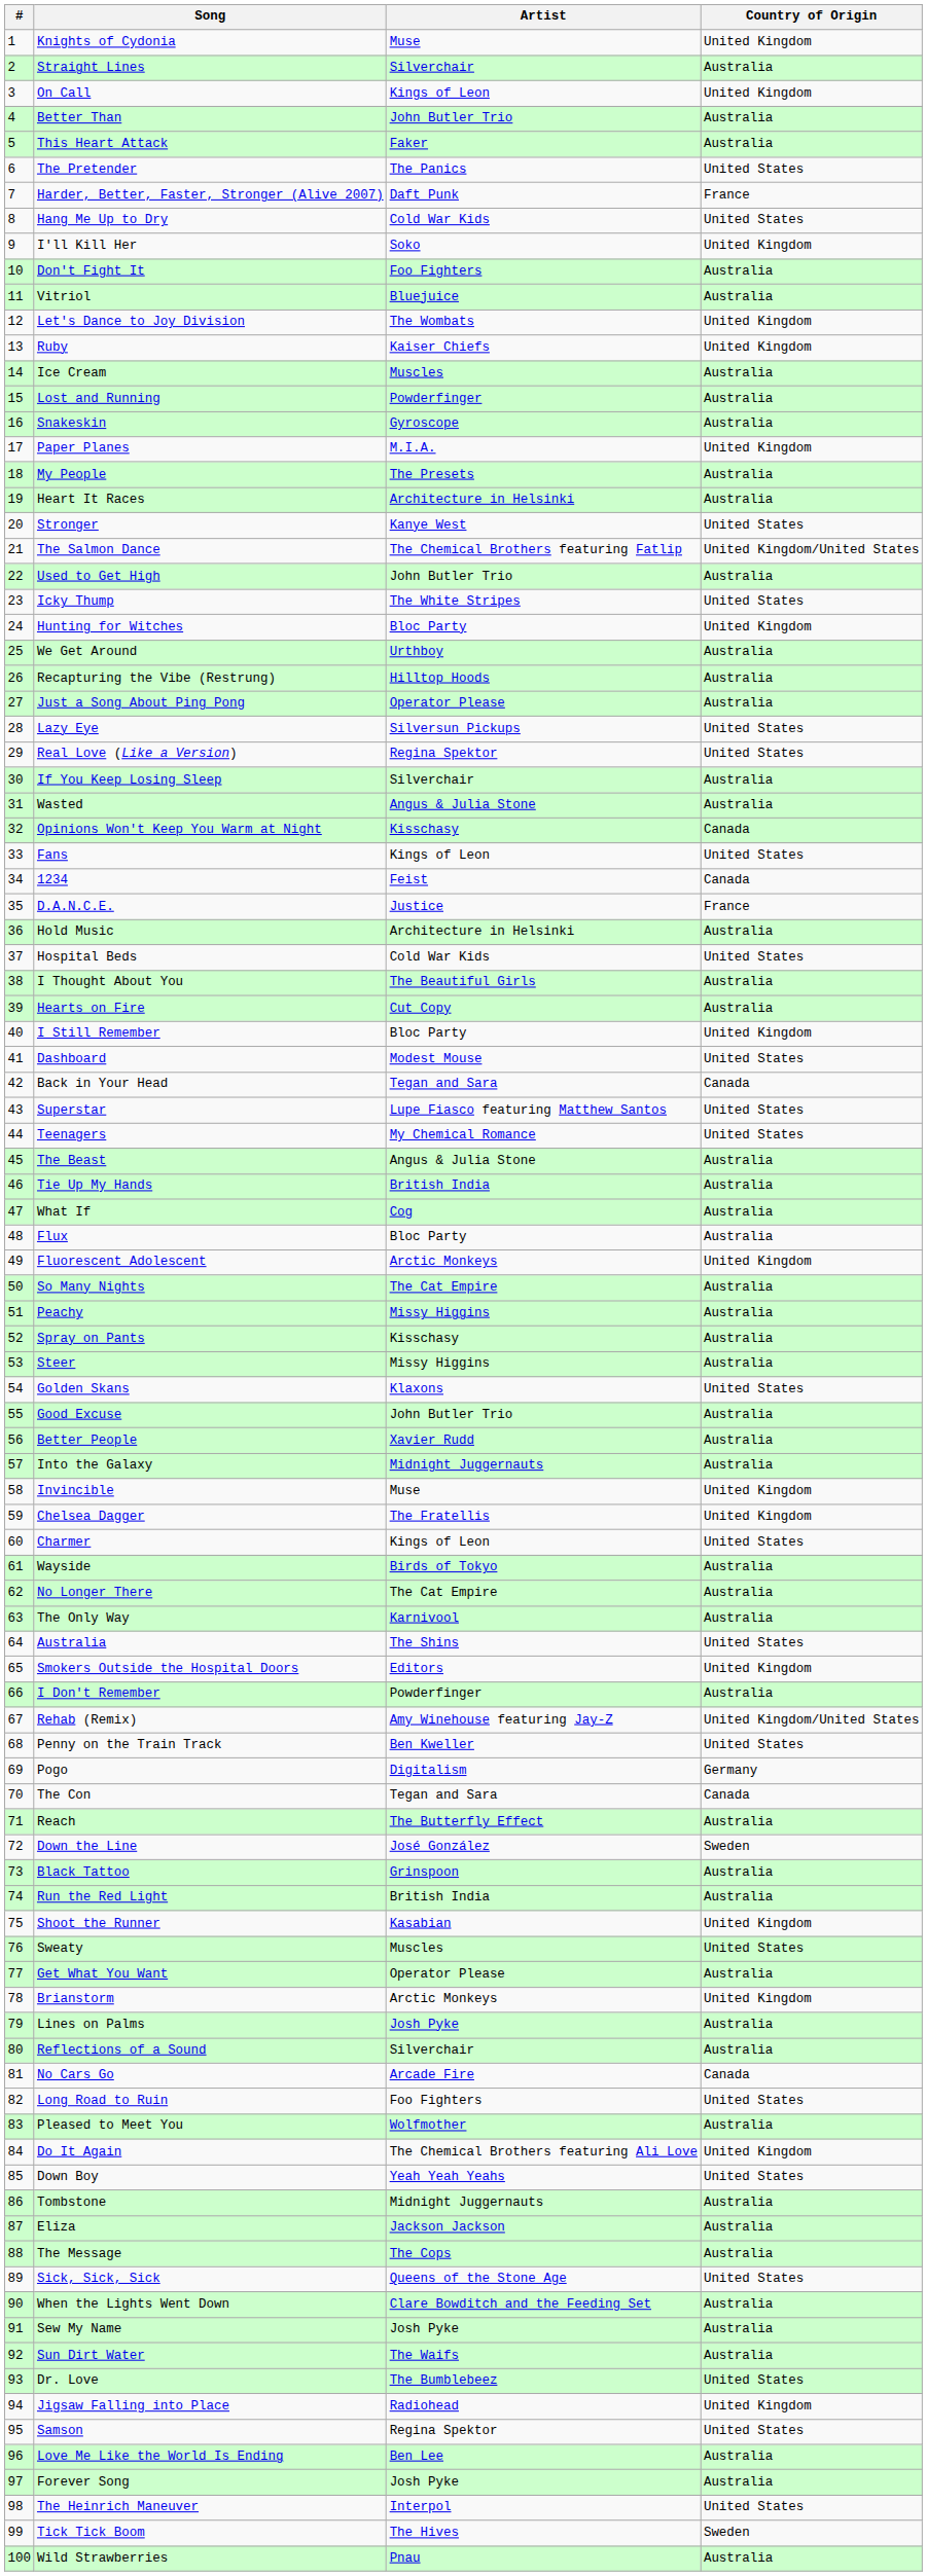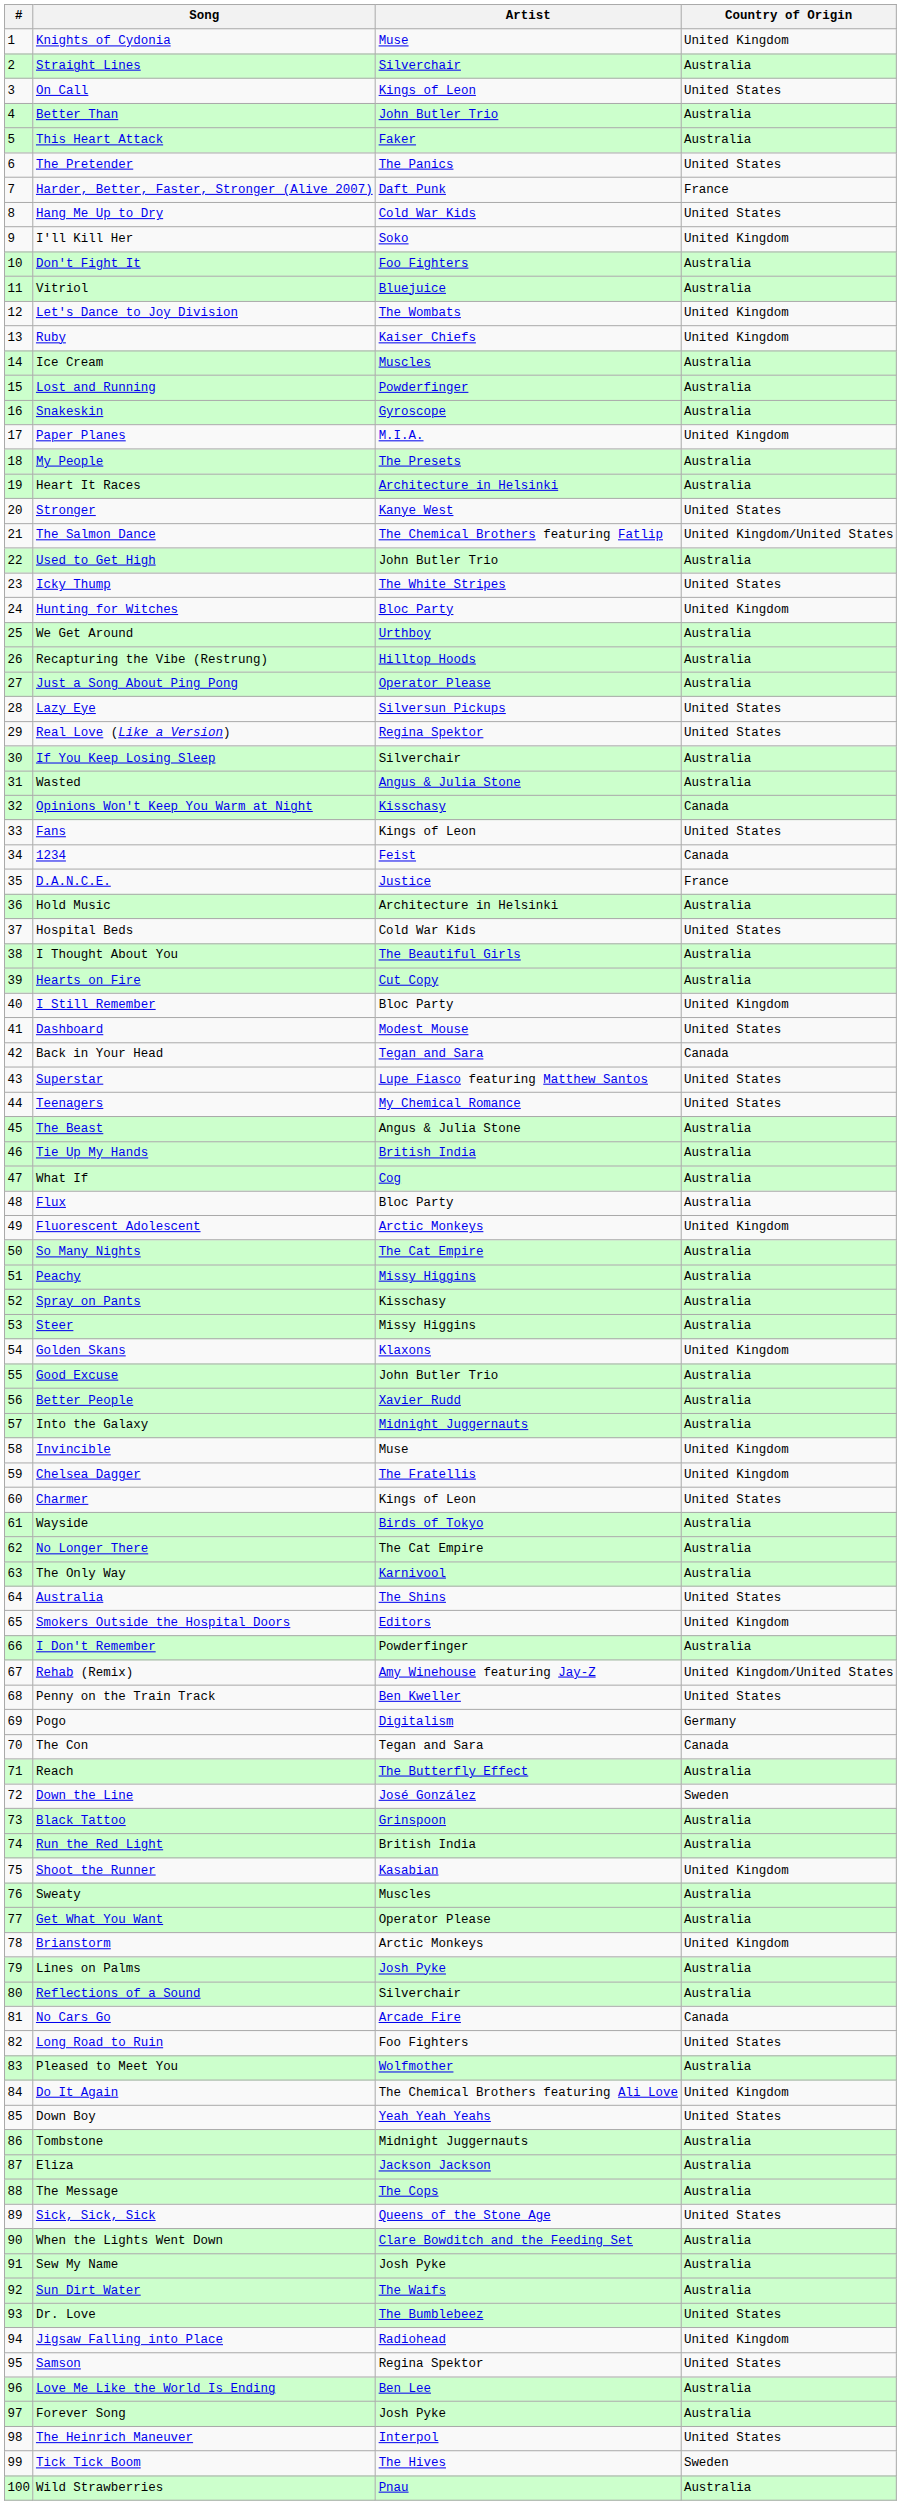On Call | Country of Origin: United Kingdom -> United States
Golden Skans | Country of Origin: United States -> United Kingdom
Sweaty | Country of Origin: United States -> Australia
